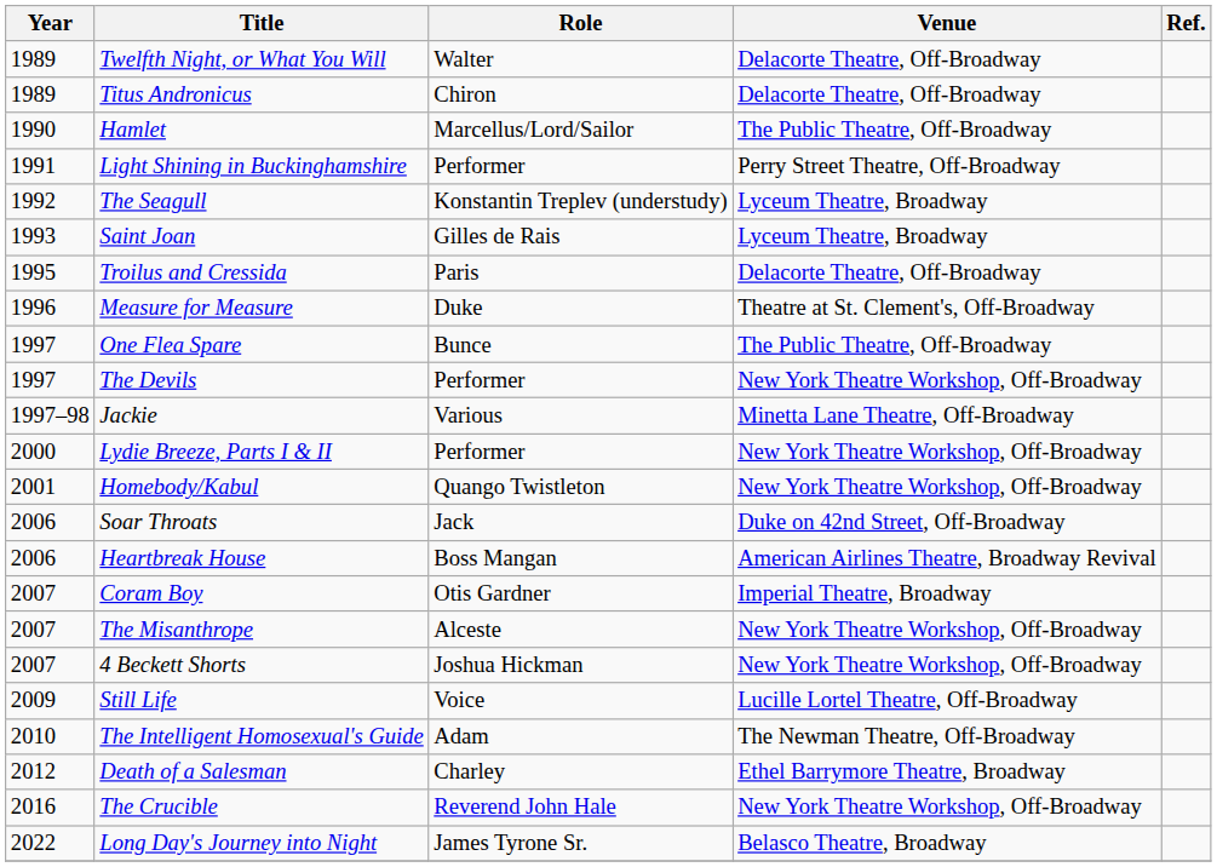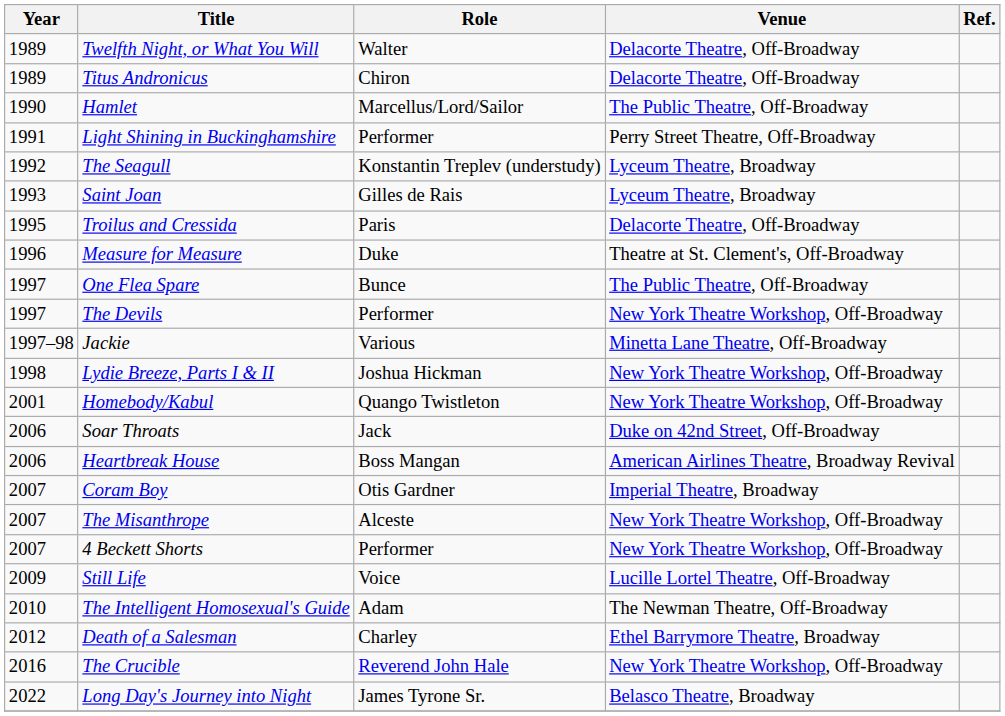Lydie Breeze, Parts I & II | Year: 2000 -> 1998
Lydie Breeze, Parts I & II | Role: Performer -> Joshua Hickman
4 Beckett Shorts | Role: Joshua Hickman -> Performer
